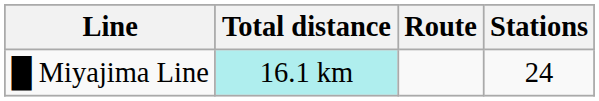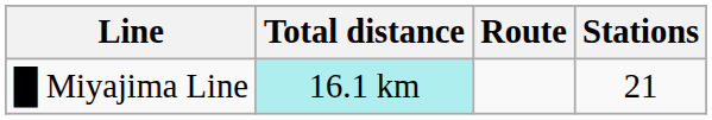█ Miyajima Line | Stations: 24 -> 21
